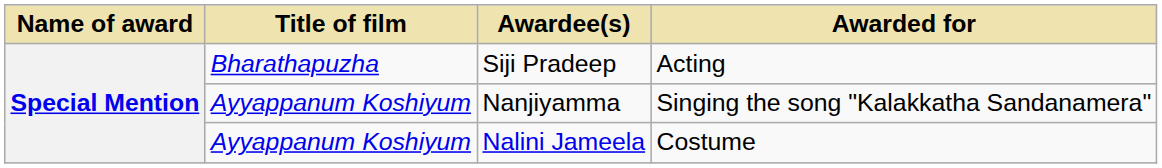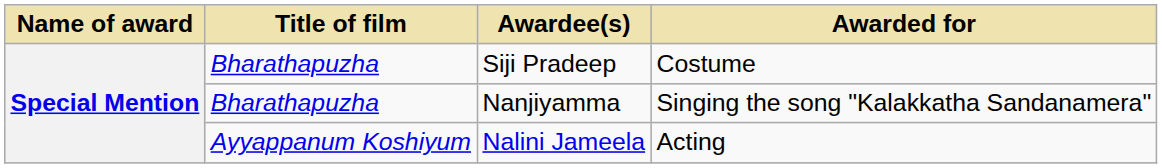Siji Pradeep | Awarded for: Acting -> Costume
Nanjiyamma | Title of film: Ayyappanum Koshiyum -> Bharathapuzha
Nalini Jameela | Awarded for: Costume -> Acting
